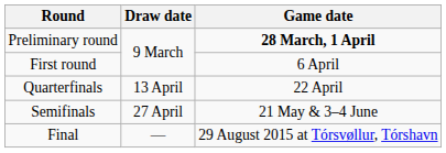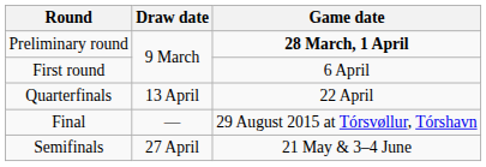rows swapped: Semifinals <-> Final
